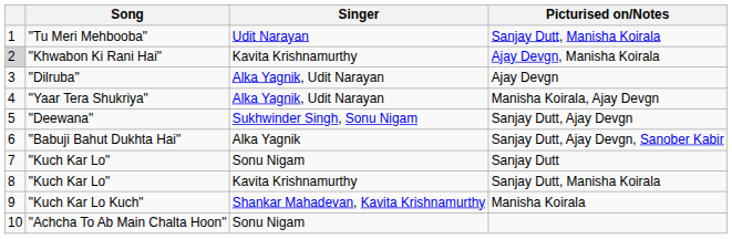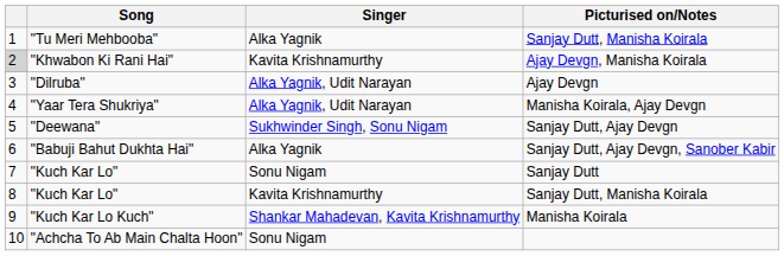"Tu Meri Mehbooba" | Singer: Udit Narayan -> Alka Yagnik
